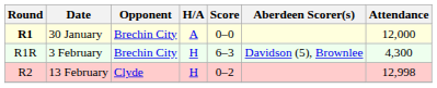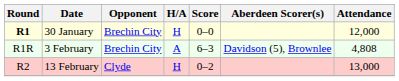30 January | H/A: A -> H
3 February | H/A: H -> A
3 February | Attendance: 4,300 -> 4,808
13 February | Attendance: 12,998 -> 13,000
